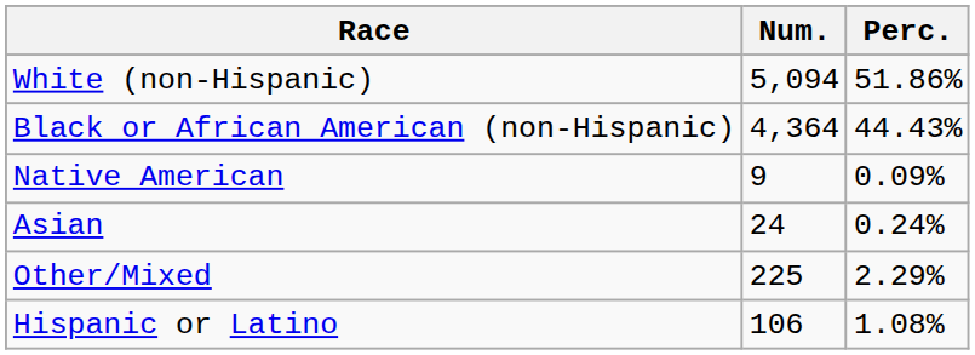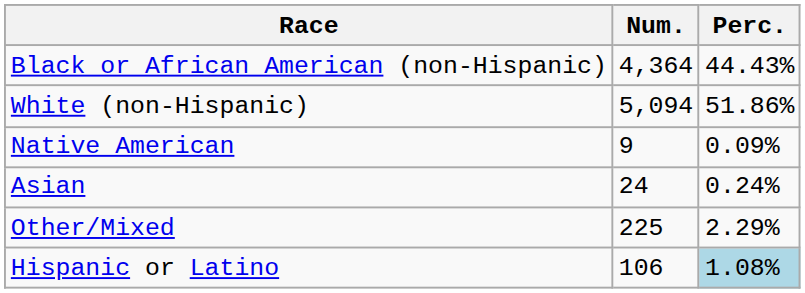rows swapped: White (non-Hispanic) <-> Black or African American (non-Hispanic)
Hispanic or Latino | Perc.: no background -> lightblue background
